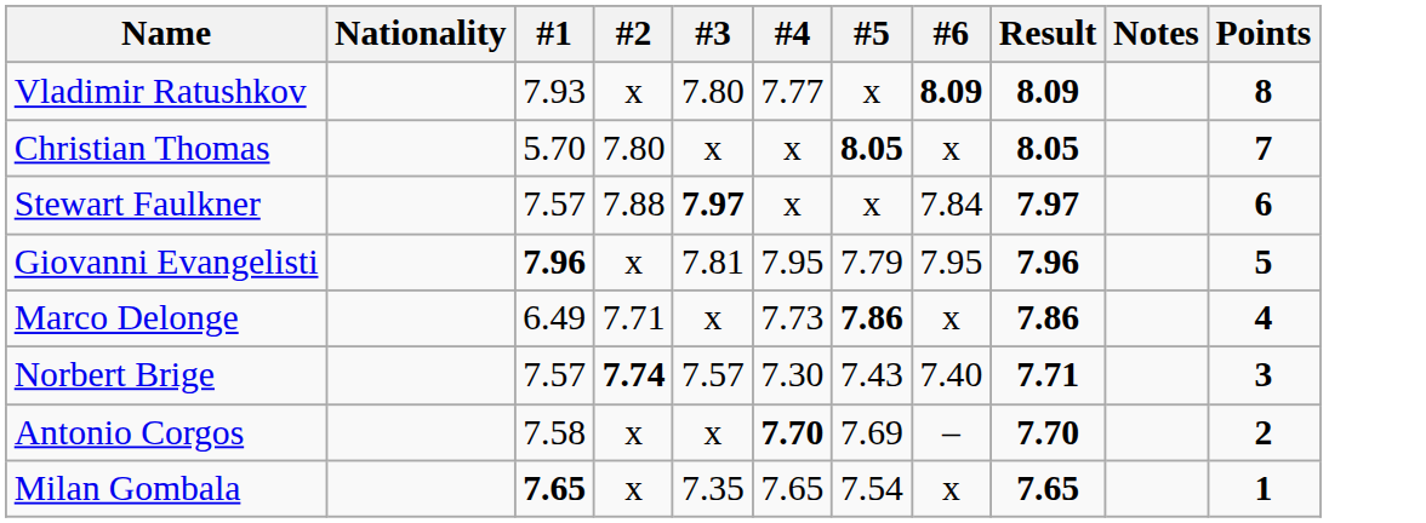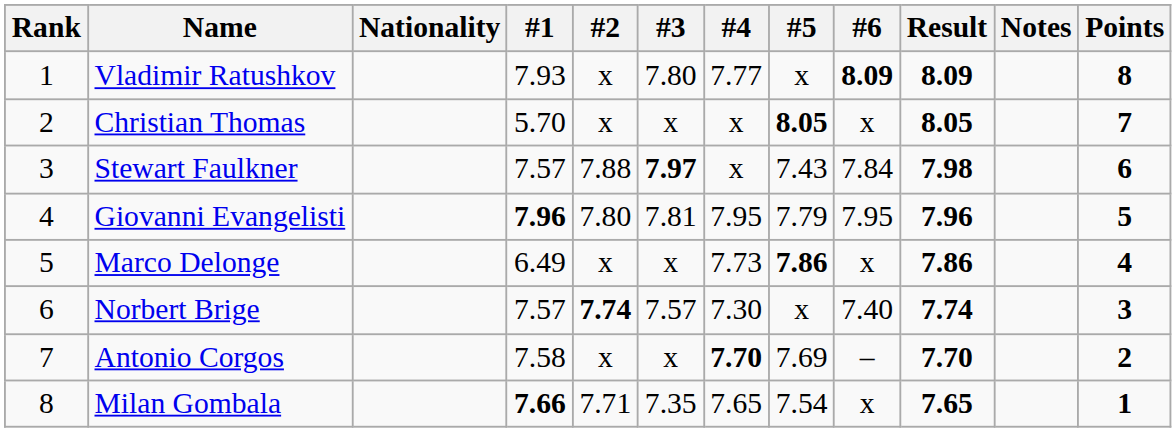+ column: Rank | 1 | 2 | 3 | 4 | 5 | 6 | 7 | 8
Christian Thomas | #2: 7.80 -> x
Stewart Faulkner | #5: x -> 7.43
Stewart Faulkner | Result: 7.97 -> 7.98
Giovanni Evangelisti | #2: x -> 7.80
Marco Delonge | #2: 7.71 -> x
Norbert Brige | #5: 7.43 -> x
Norbert Brige | Result: 7.71 -> 7.74
Milan Gombala | #1: 7.65 -> 7.66
Milan Gombala | #2: x -> 7.71
